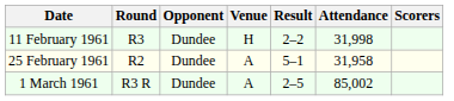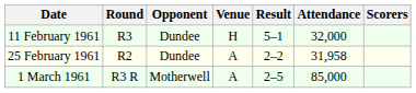11 February 1961 | Result: 2–2 -> 5–1
11 February 1961 | Attendance: 31,998 -> 32,000
25 February 1961 | Result: 5–1 -> 2–2
1 March 1961 | Opponent: Dundee -> Motherwell
1 March 1961 | Attendance: 85,002 -> 85,000
